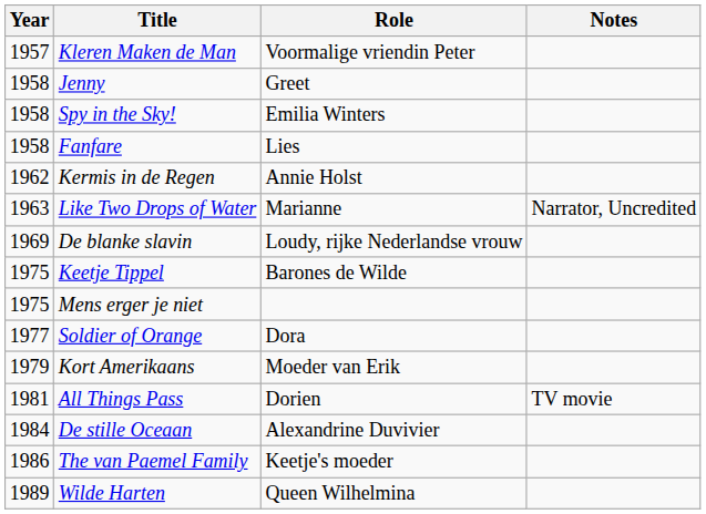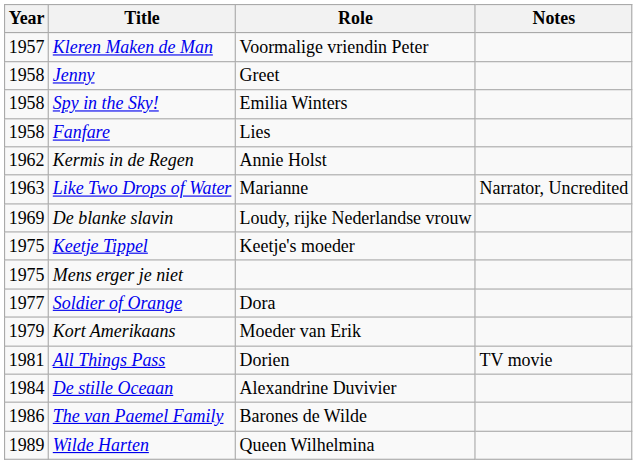Keetje Tippel | Role: Barones de Wilde -> Keetje's moeder
The van Paemel Family | Role: Keetje's moeder -> Barones de Wilde
